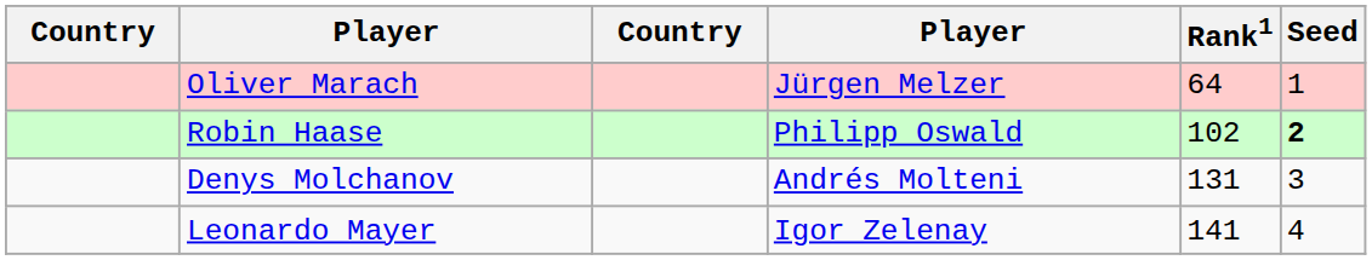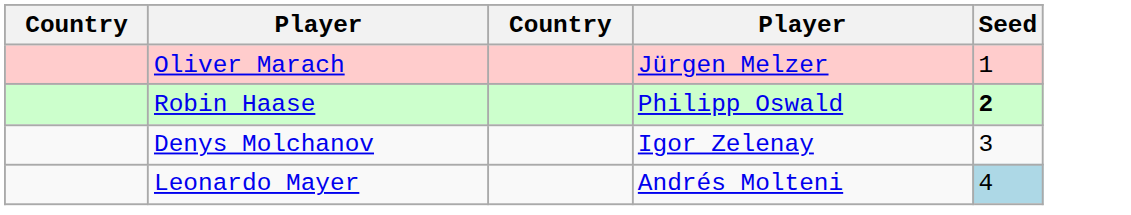- column: Rank1 | 64 | 102 | 131 | 141
Denys Molchanov | column 4: Andrés Molteni -> Igor Zelenay
Leonardo Mayer | column 4: Igor Zelenay -> Andrés Molteni
Leonardo Mayer | Seed: no background -> lightblue background
